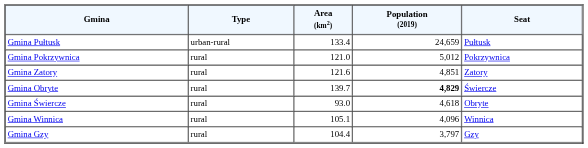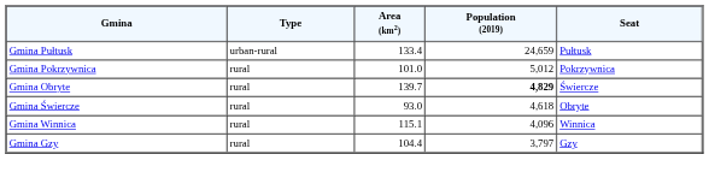Gmina Pokrzywnica | Area (km2): 121.0 -> 101.0
- row: Gmina Zatory | rural | 121.6 | 4,851 | Zatory
Gmina Winnica | Area (km2): 105.1 -> 115.1
